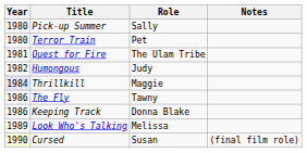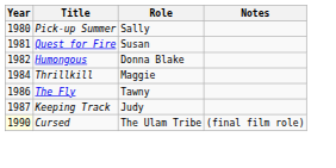- row: 1980 | Terror Train | Pet
Quest for Fire | Role: The Ulam Tribe -> Susan
Humongous | Role: Judy -> Donna Blake
Thrillkill | Year: lavender background -> no background
Keeping Track | Year: 1986 -> 1987
Keeping Track | Role: Donna Blake -> Judy
- row: 1989 | Look Who's Talking | Melissa
Cursed | Role: Susan -> The Ulam Tribe
